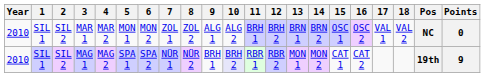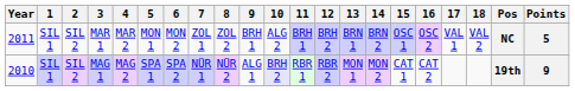MAR 1 | Year: 2010 -> 2011
MAR 1 | 9: ALG 1 -> BRH 1
MAR 1 | Points: 0 -> 5
MAG 1 | 9: BRH 1 -> ALG 1
